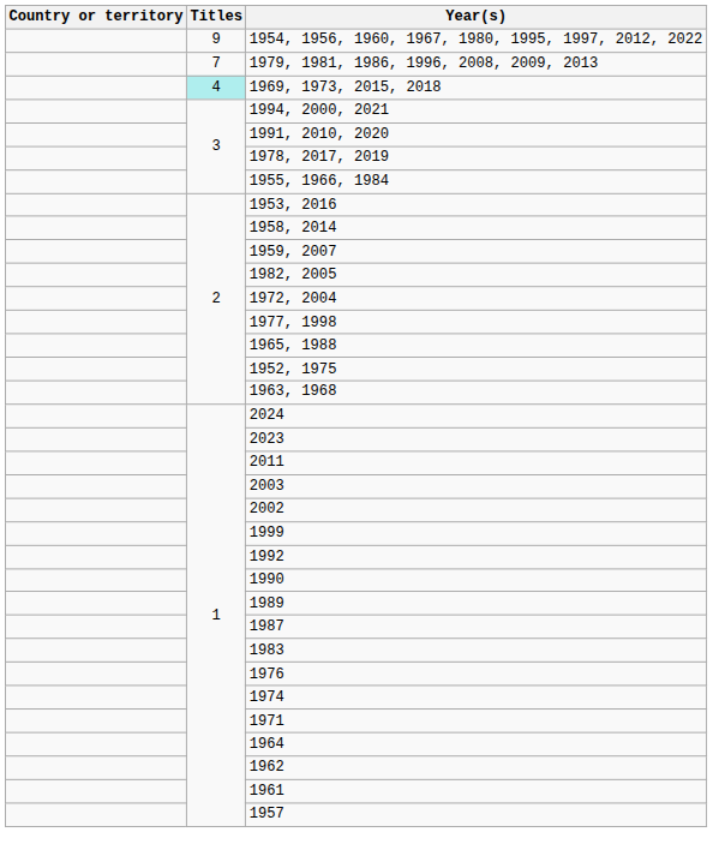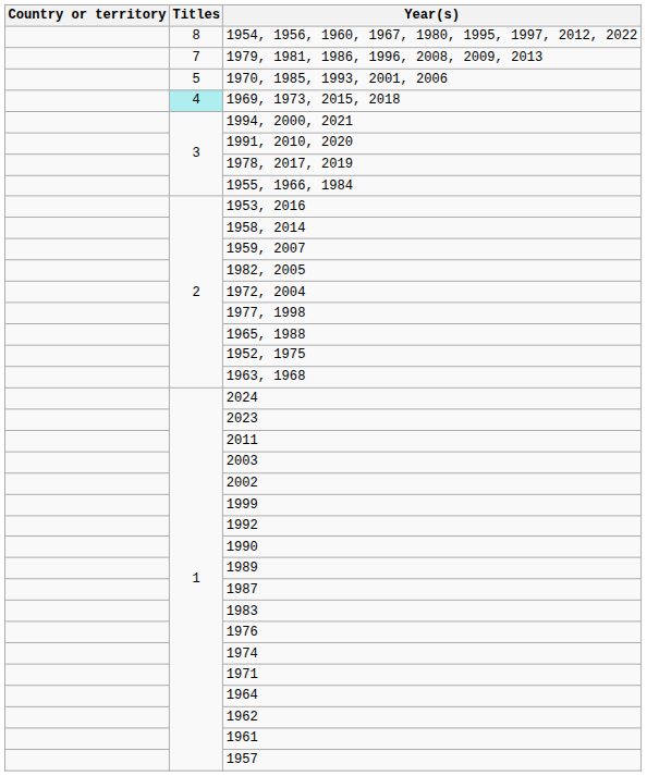1954, 1956, 1960, 1967, 1980, 1995, 1997, 2012, 2022 | Titles: 9 -> 8
+ row: 5 | 1970, 1985, 1993, 2001, 2006
